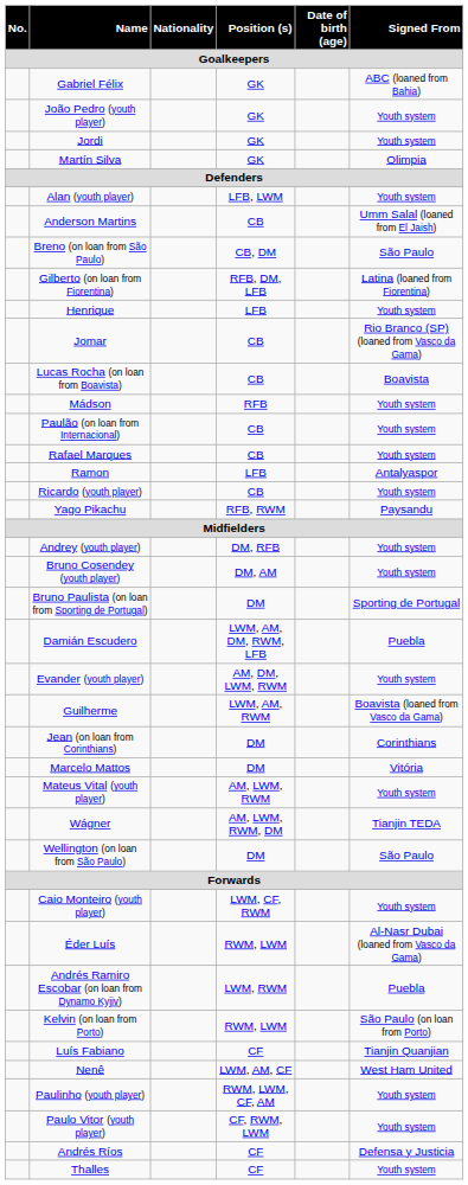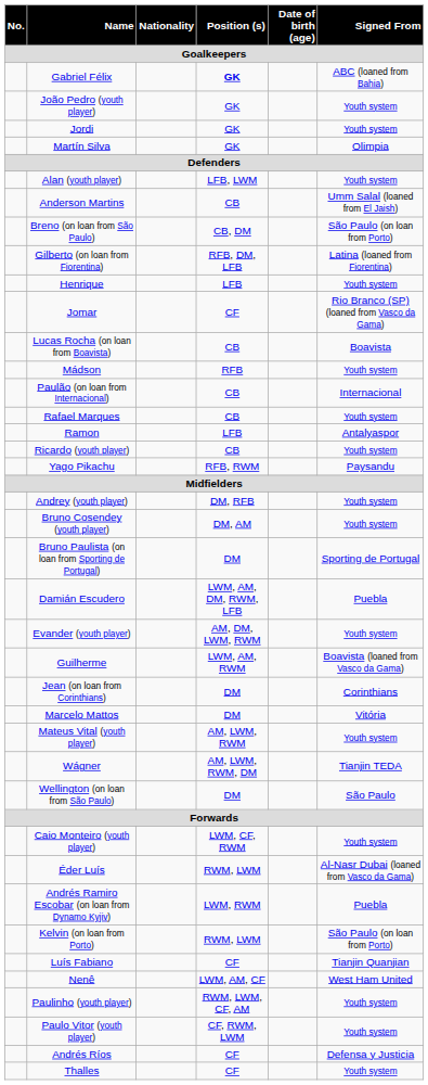Gabriel Félix | Position (s) / Goalkeepers: normal -> bold
Breno (on loan from São Paulo) | Signed From / Goalkeepers: São Paulo -> São Paulo (on loan from Porto)
Jomar | Position (s) / Goalkeepers: CB -> CF
Paulão (on loan from Internacional) | Signed From / Goalkeepers: Youth system -> Internacional
